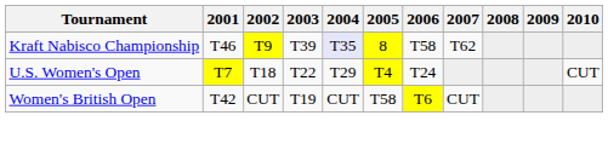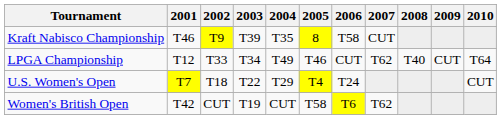Kraft Nabisco Championship | 2004: lavender background -> no background
Kraft Nabisco Championship | 2007: T62 -> CUT
+ row: LPGA Championship | T12 | T33 | T34 | T49 | T46 | CUT | T62 | T40 | CUT | T64
Women's British Open | 2007: CUT -> T62
